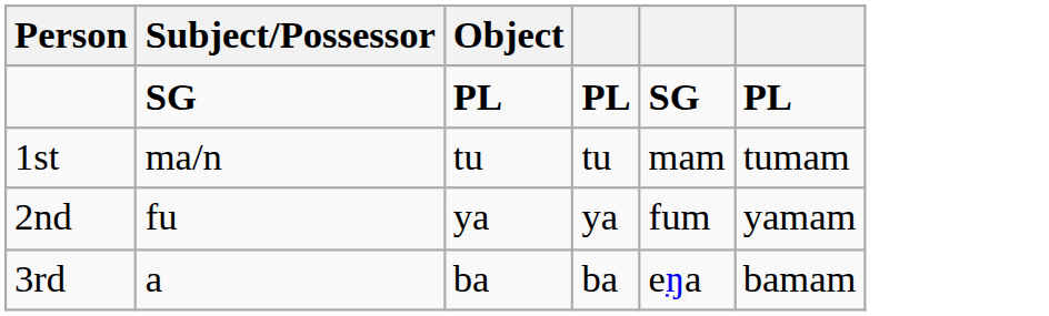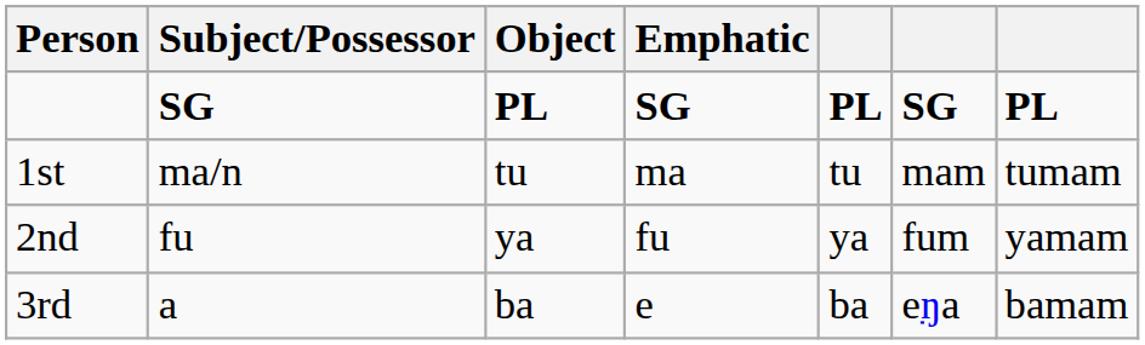+ column: Emphatic | SG | ma | fu | e
